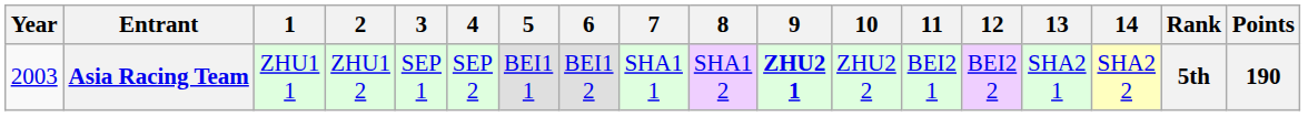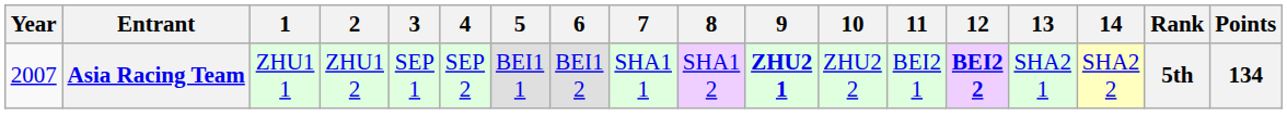Asia Racing Team | Year: 2003 -> 2007
Asia Racing Team | 12: normal -> bold
Asia Racing Team | Points: 190 -> 134
